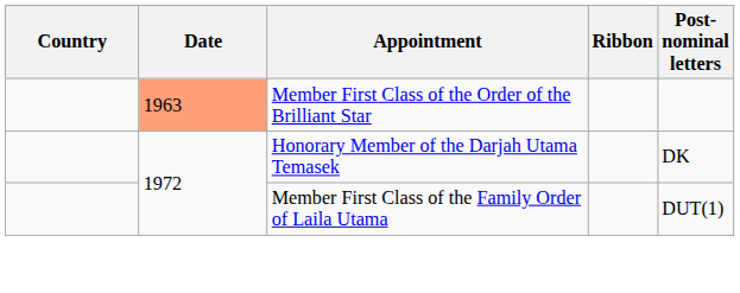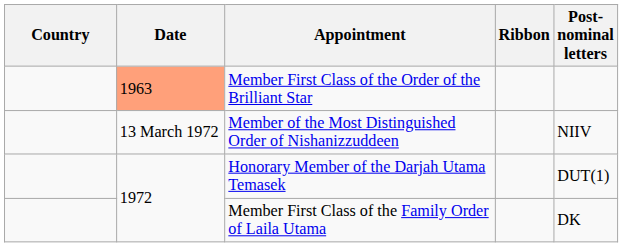+ row: 13 March 1972 | Member of the Most Distinguished Order of Nishanizzuddeen | NIIV
Honorary Member of the Darjah Utama Temasek | Post-nominal letters: DK -> DUT(1)
Member First Class of the Family Order of Laila Utama | Post-nominal letters: DUT(1) -> DK
